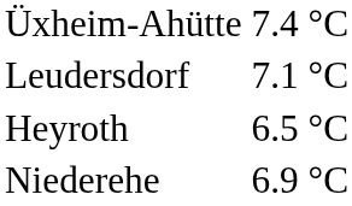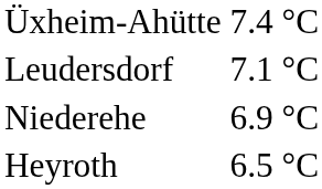rows swapped: Niederehe <-> Heyroth
